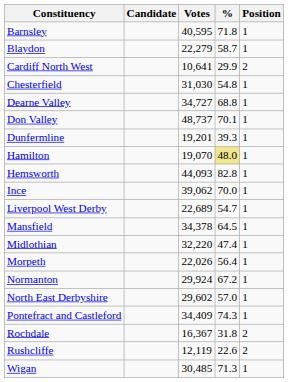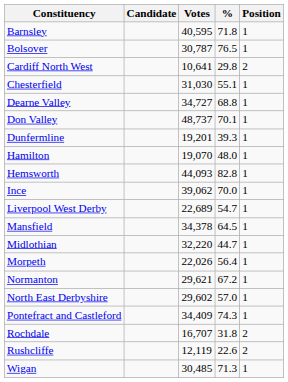- row: Blaydon | 22,279 | 58.7 | 1
+ row: Bolsover | 30,787 | 76.5 | 1
Cardiff North West | %: 29.9 -> 29.8
Chesterfield | %: 54.8 -> 55.1
Hamilton | %: khaki background -> no background
Midlothian | %: 47.4 -> 44.7
Normanton | Votes: 29,924 -> 29,621
Rochdale | Votes: 16,367 -> 16,707
